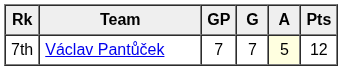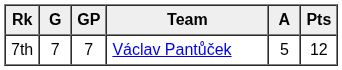columns swapped: Team <-> G
7th | A: lightyellow background -> no background
